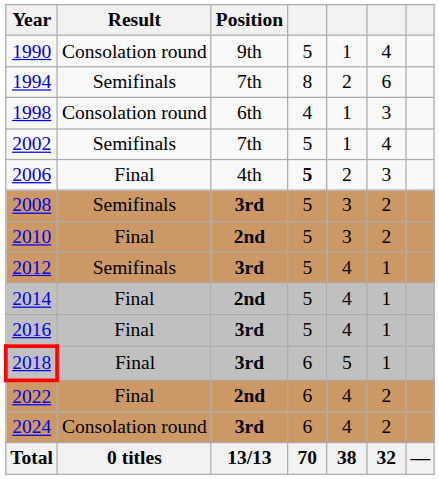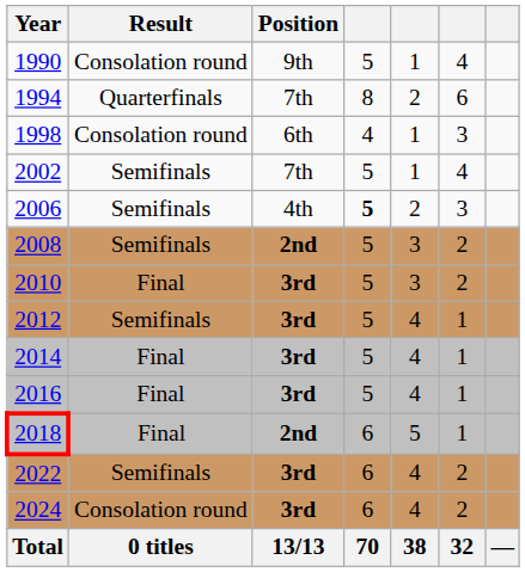1994 | Result: Semifinals -> Quarterfinals
2006 | Result: Final -> Semifinals
2008 | Position: 3rd -> 2nd
2010 | Position: 2nd -> 3rd
2014 | Position: 2nd -> 3rd
2018 | Position: 3rd -> 2nd
2022 | Result: Final -> Semifinals
2022 | Position: 2nd -> 3rd
